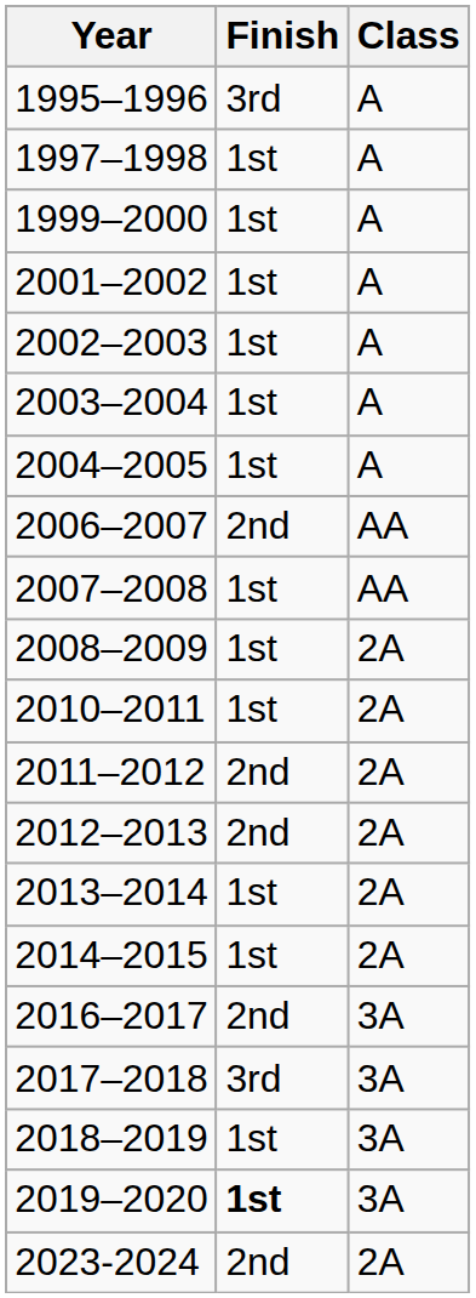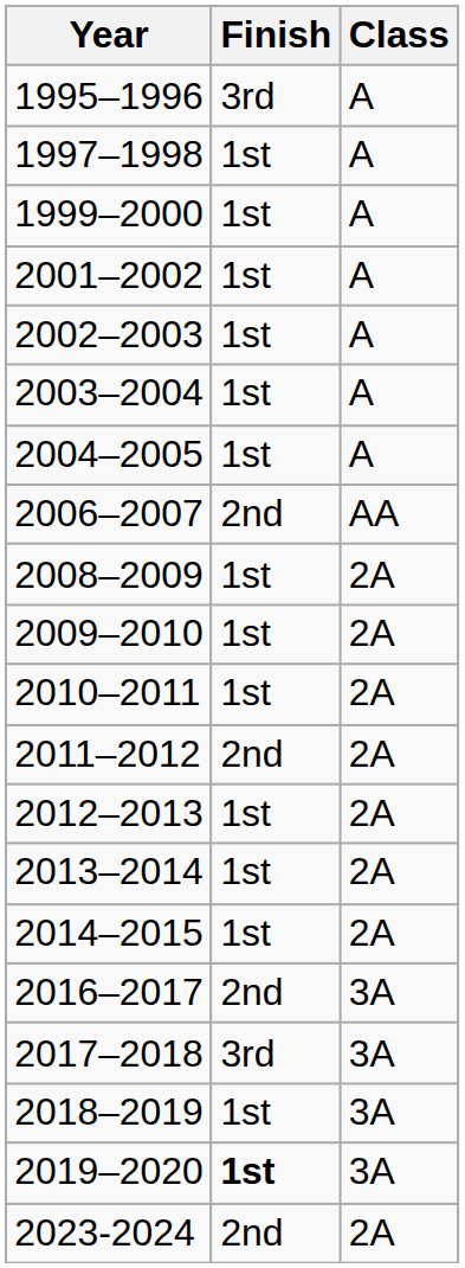- row: 2007–2008 | 1st | AA
+ row: 2009–2010 | 1st | 2A
2012–2013 | Finish: 2nd -> 1st
